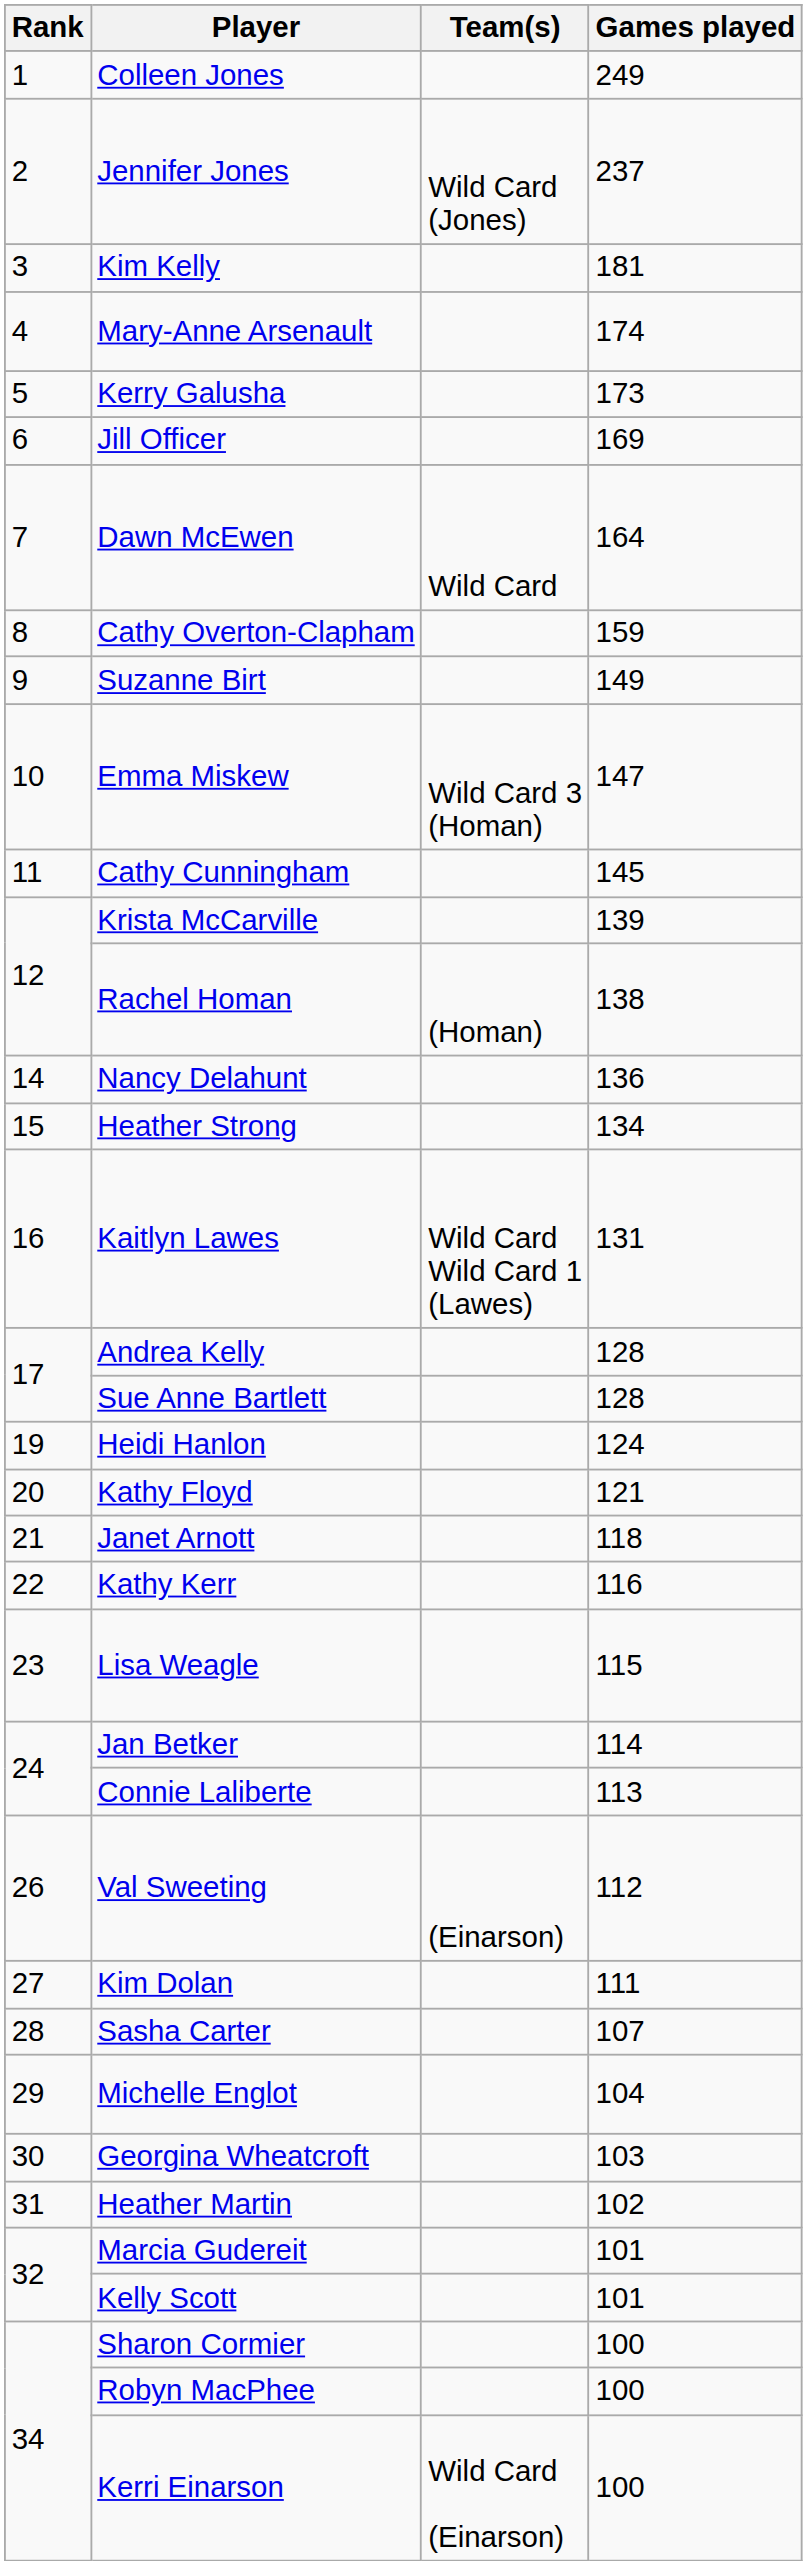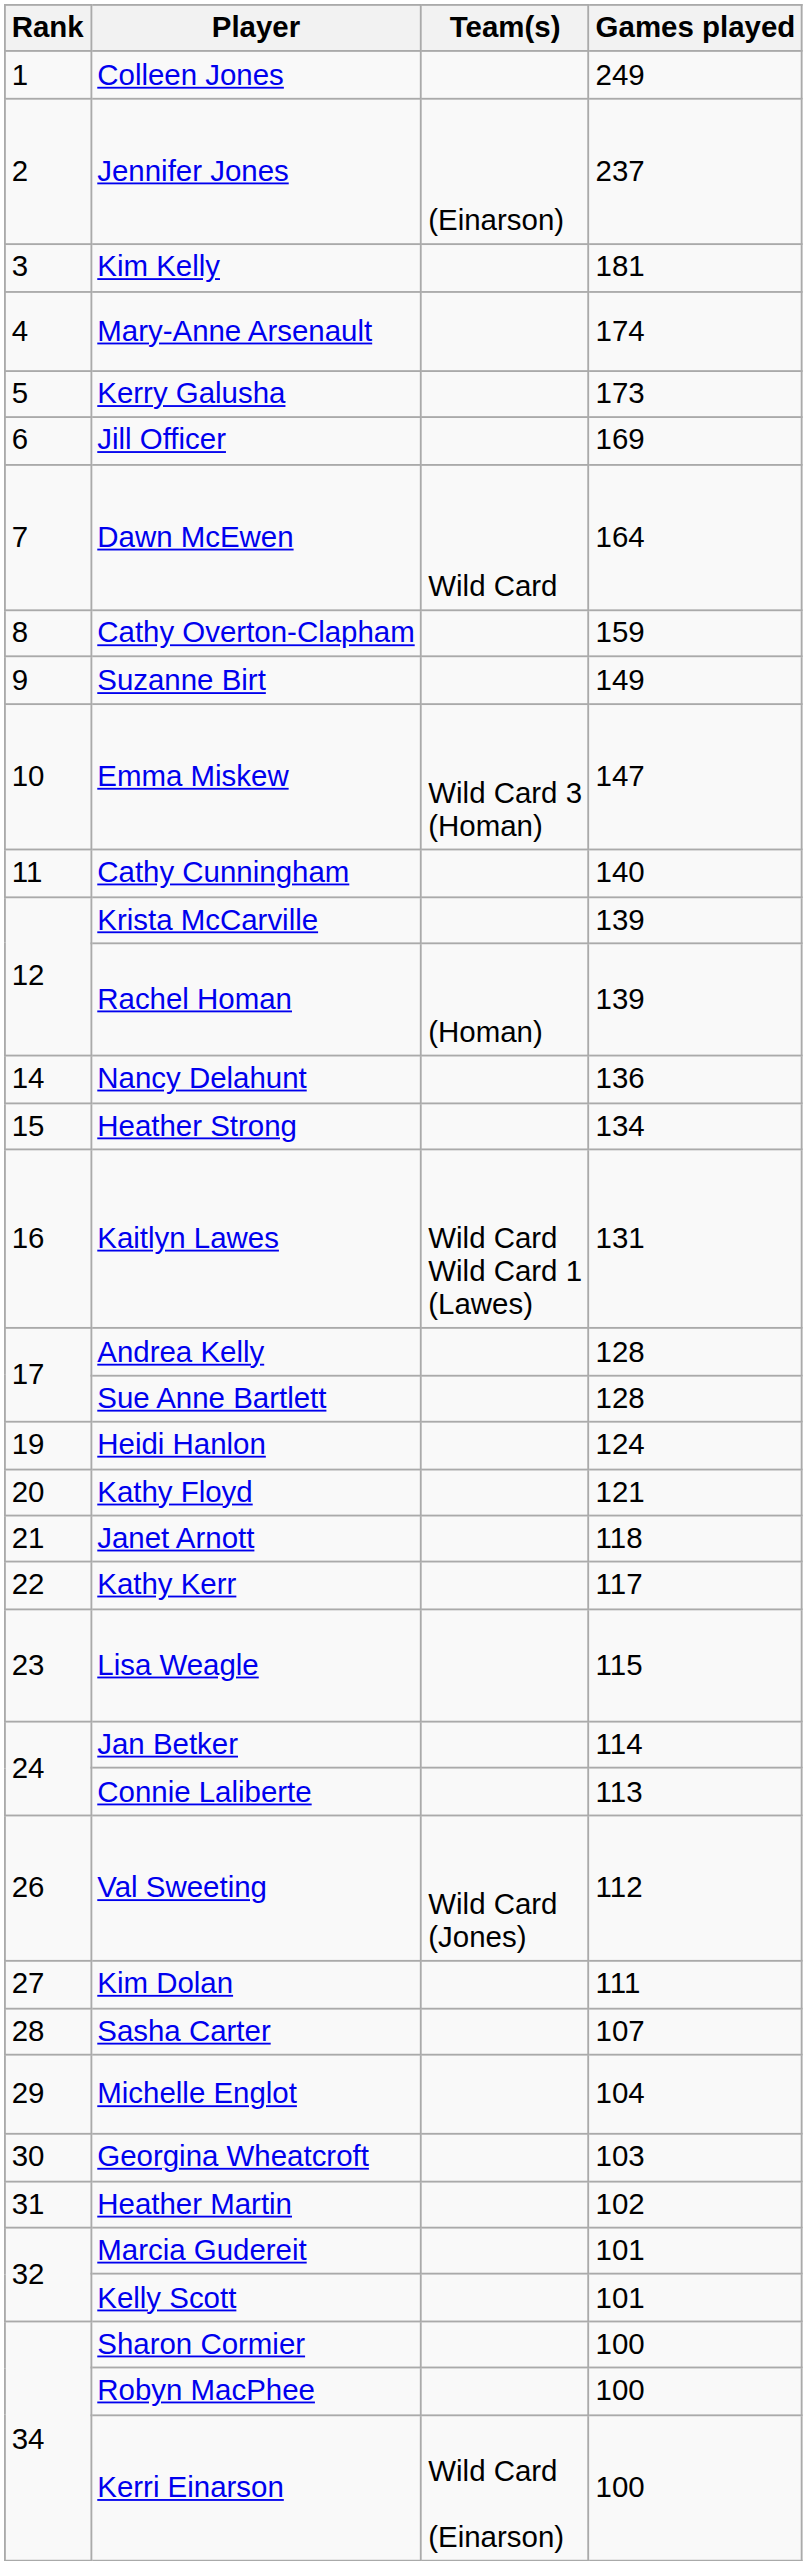Jennifer Jones | Team(s): Wild Card (Jones) -> (Einarson)
Cathy Cunningham | Games played: 145 -> 140
Rachel Homan | Games played: 138 -> 139
Kathy Kerr | Games played: 116 -> 117
Val Sweeting | Team(s): (Einarson) -> Wild Card (Jones)
